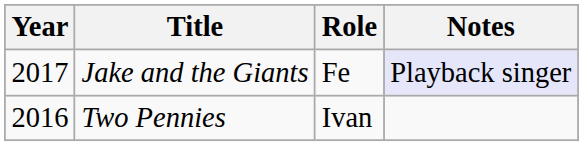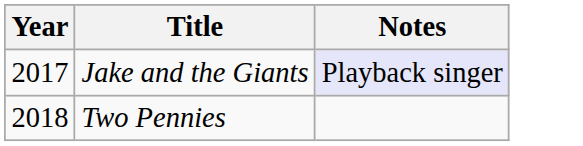- column: Role | Fe | Ivan
Two Pennies | Year: 2016 -> 2018
